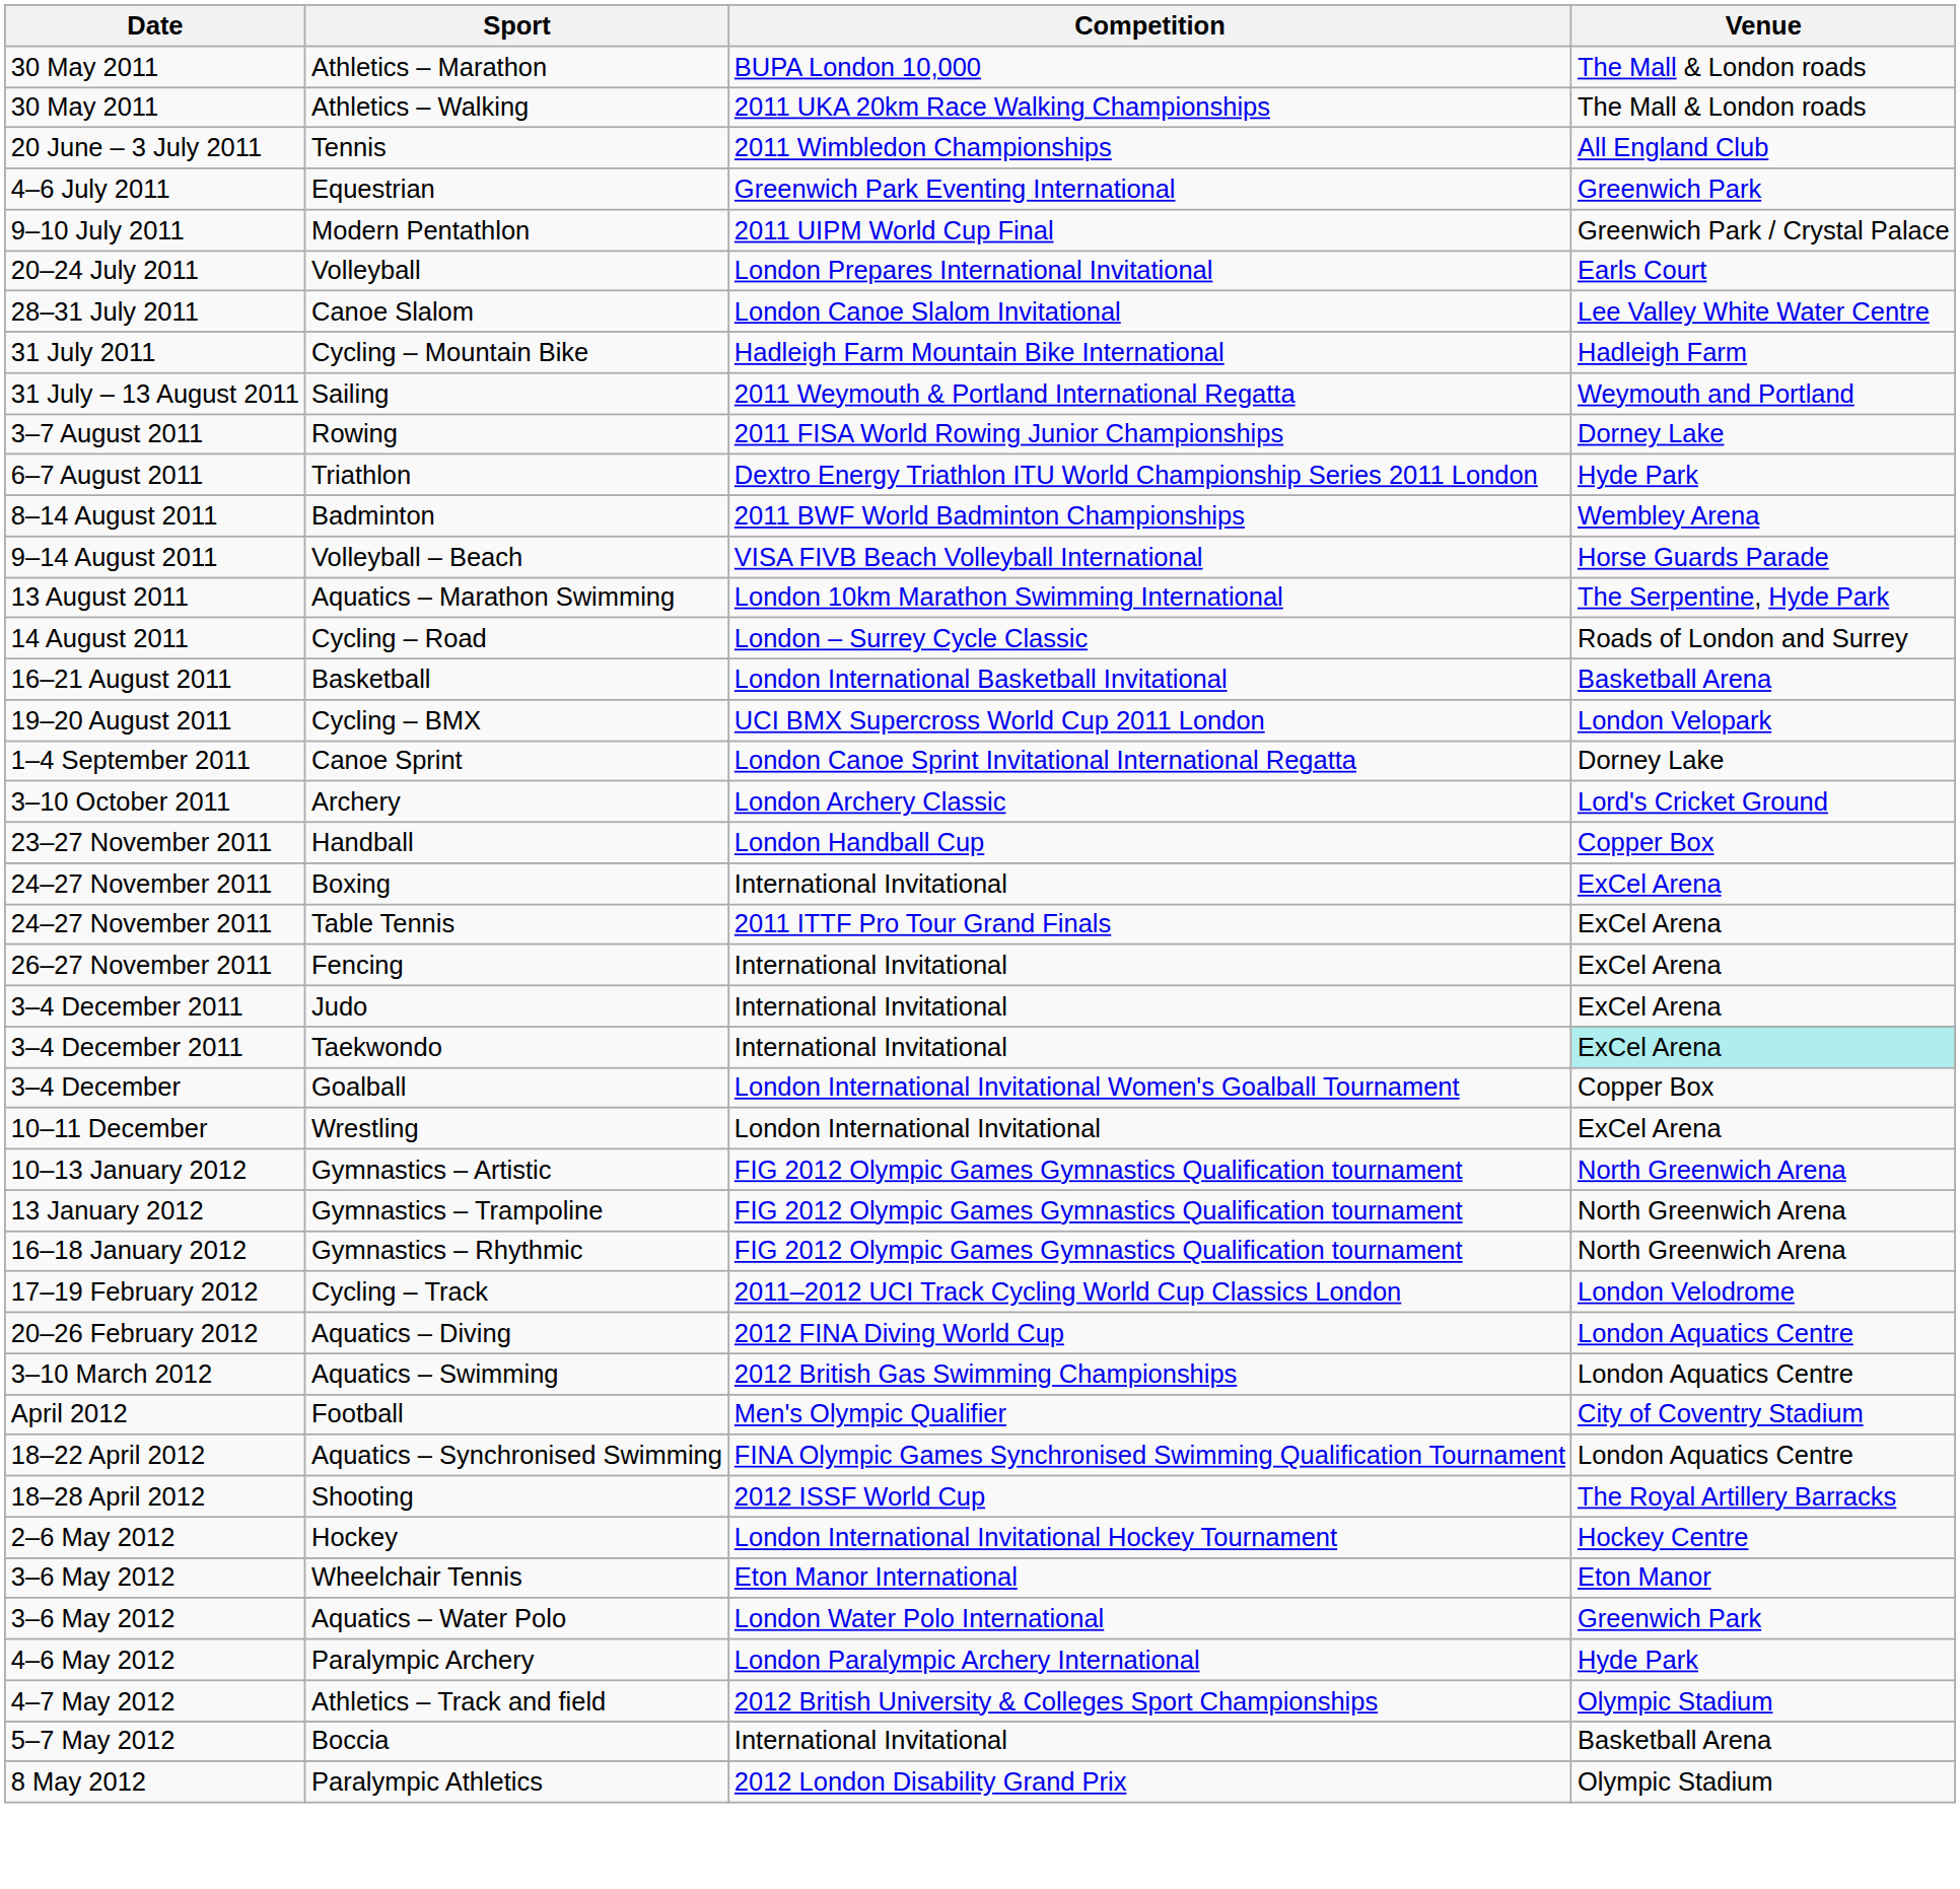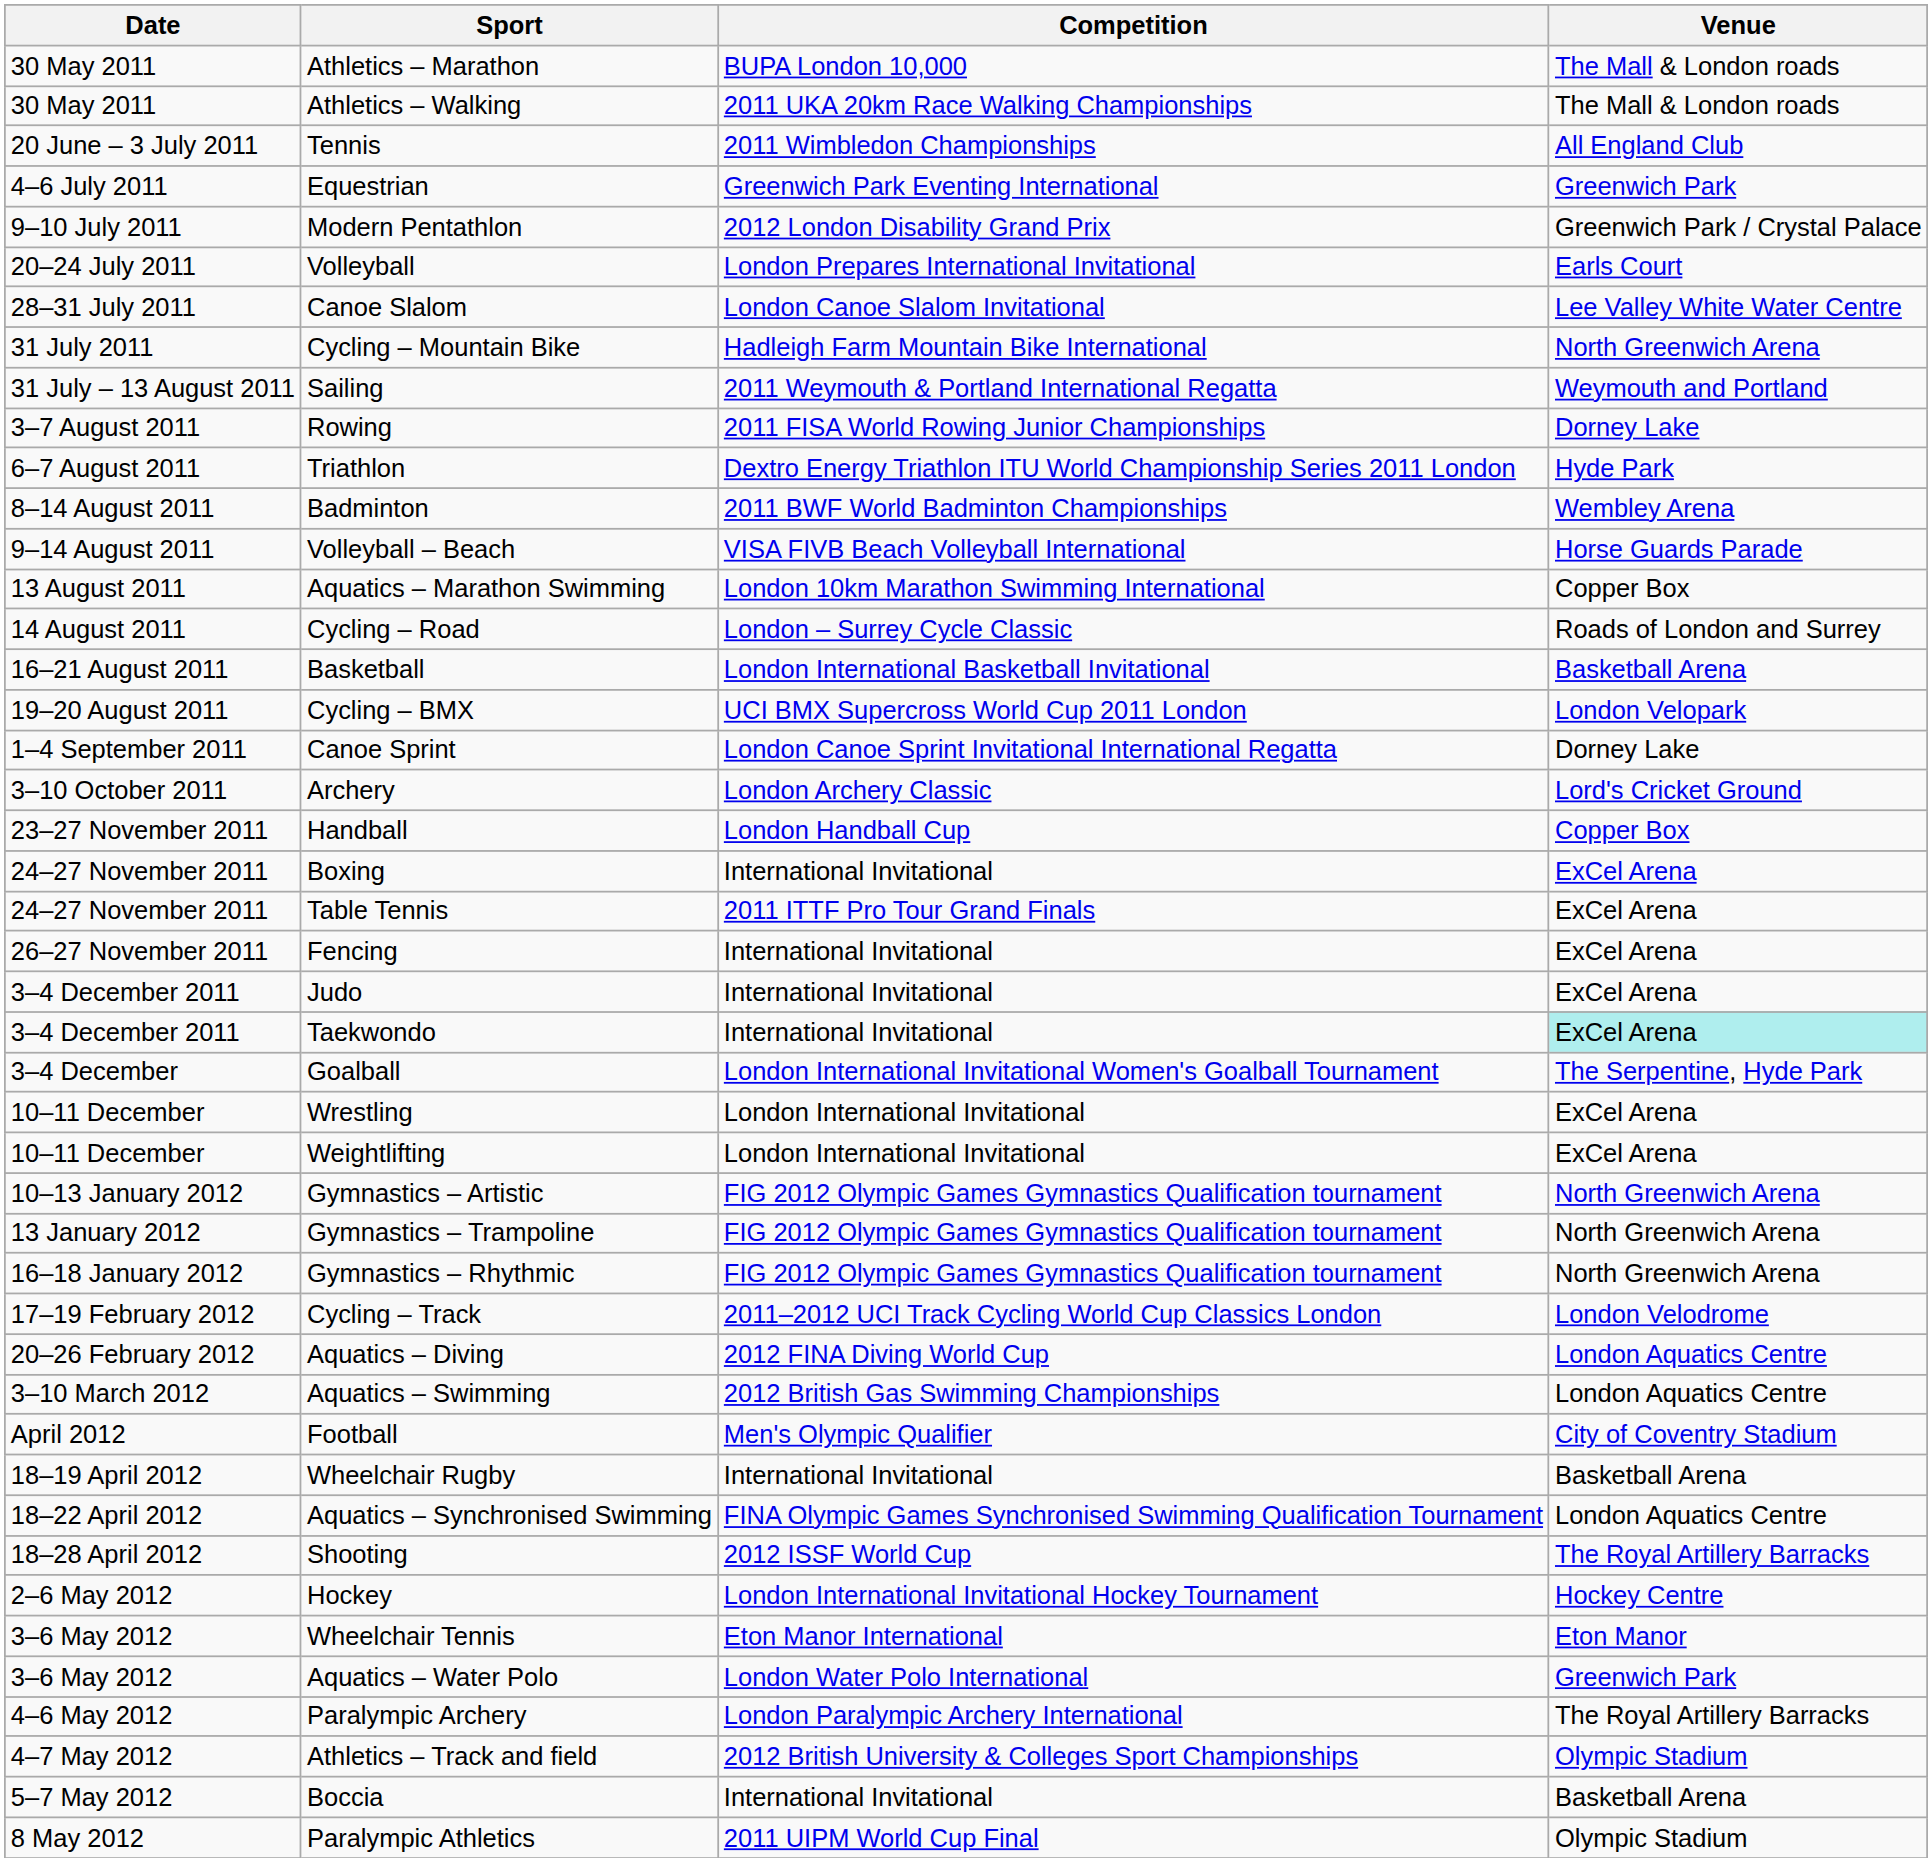Modern Pentathlon | Competition: 2011 UIPM World Cup Final -> 2012 London Disability Grand Prix
Cycling – Mountain Bike | Venue: Hadleigh Farm -> North Greenwich Arena
Aquatics – Marathon Swimming | Venue: The Serpentine, Hyde Park -> Copper Box
Goalball | Venue: Copper Box -> The Serpentine, Hyde Park
+ row: 10–11 December | Weightlifting | London International Invitational | ExCel Arena
+ row: 18–19 April 2012 | Wheelchair Rugby | International Invitational | Basketball Arena
Paralympic Archery | Venue: Hyde Park -> The Royal Artillery Barracks
Paralympic Athletics | Competition: 2012 London Disability Grand Prix -> 2011 UIPM World Cup Final
